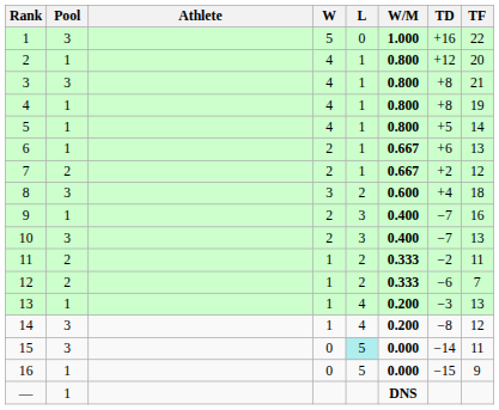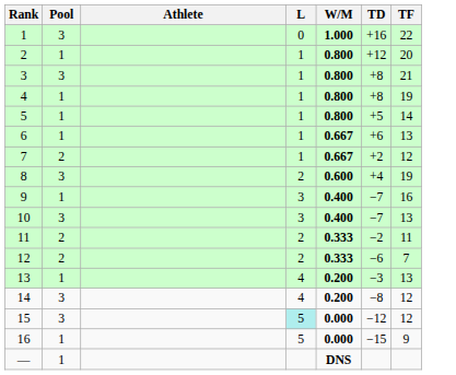- column: W | 5 | 4 | 4 | 4 | 4 | 2 | 2 | 3 | 2 | 2 | 1 | 1 | 1 | 1 | 0 | 0
8 | TF: 18 -> 19
15 | TD: −14 -> −12
15 | TF: 11 -> 12
